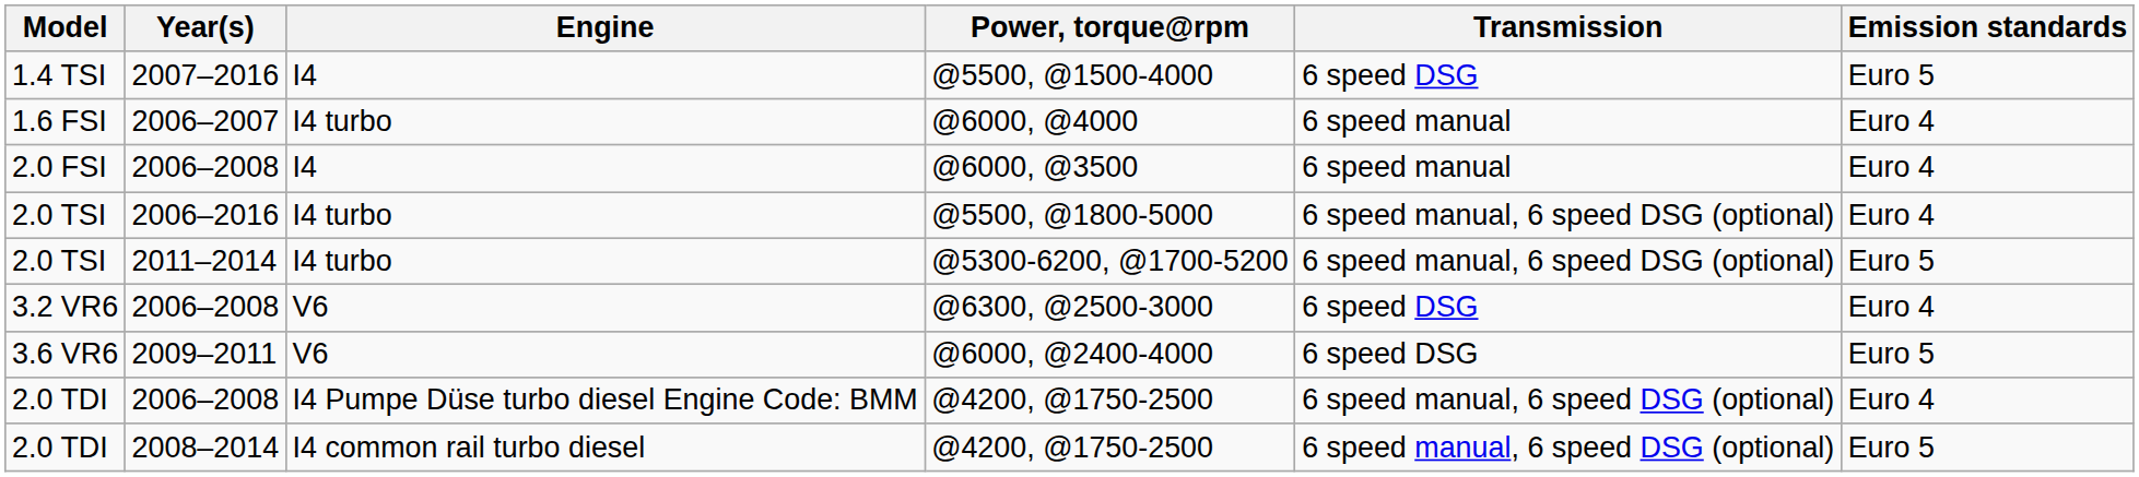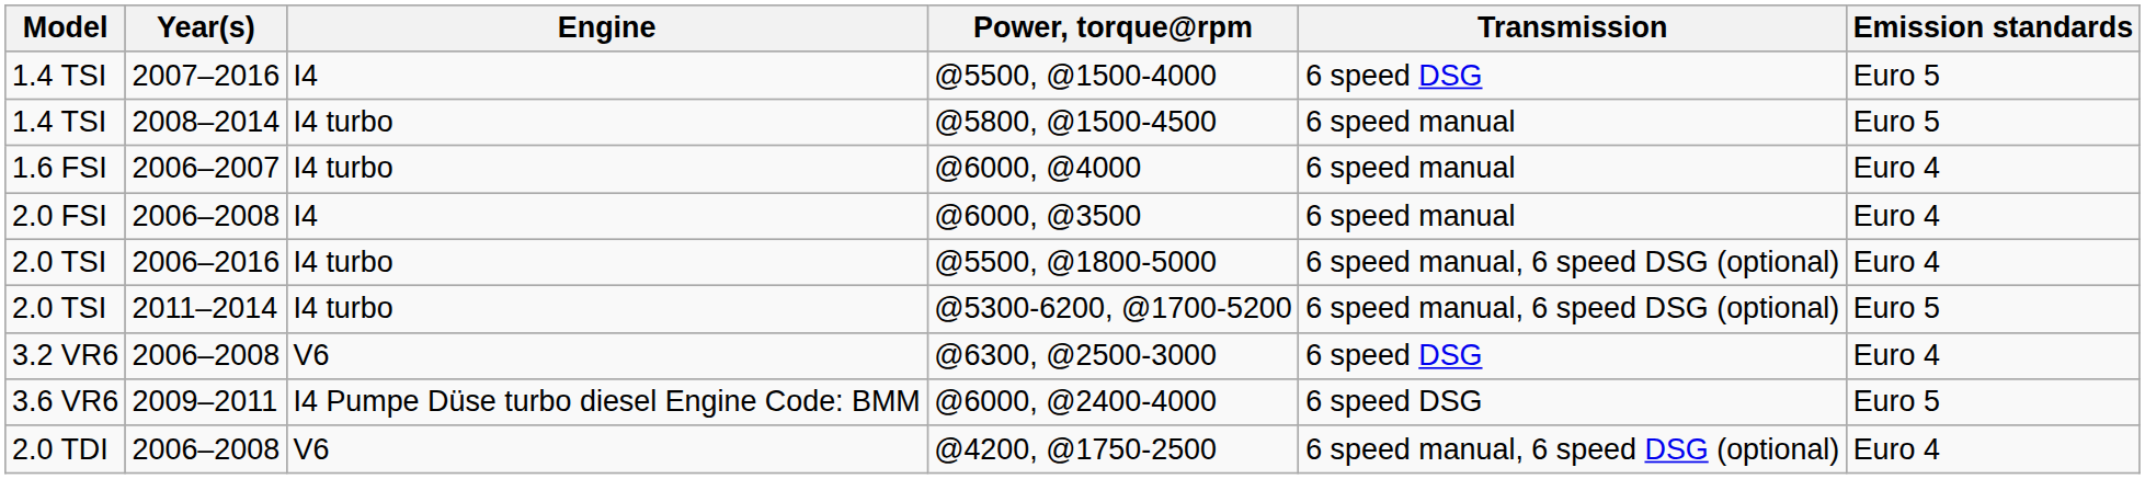+ row: 1.4 TSI | 2008–2014 | I4 turbo | @5800, @1500-4500 | 6 speed manual | Euro 5
@6000, @2400-4000 | Engine: V6 -> I4 Pumpe Düse turbo diesel Engine Code: BMM
2006–2008 / @4200, @1750-2500 | Engine: I4 Pumpe Düse turbo diesel Engine Code: BMM -> V6
- row: 2.0 TDI | 2008–2014 | I4 common rail turbo diesel | @4200, @1750-2500 | 6 speed manual, 6 speed DSG (optional) | Euro 5
